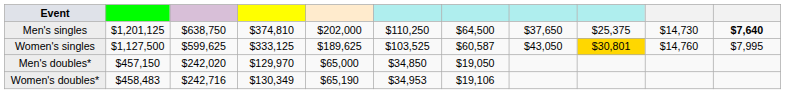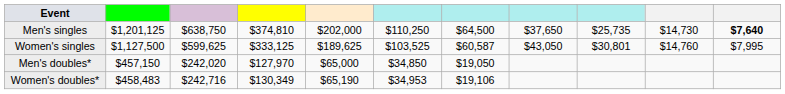Men's singles | column 9: $25,375 -> $25,735
Women's singles | column 9: gold background -> no background
Men's doubles* | column 4: $129,970 -> $127,970
